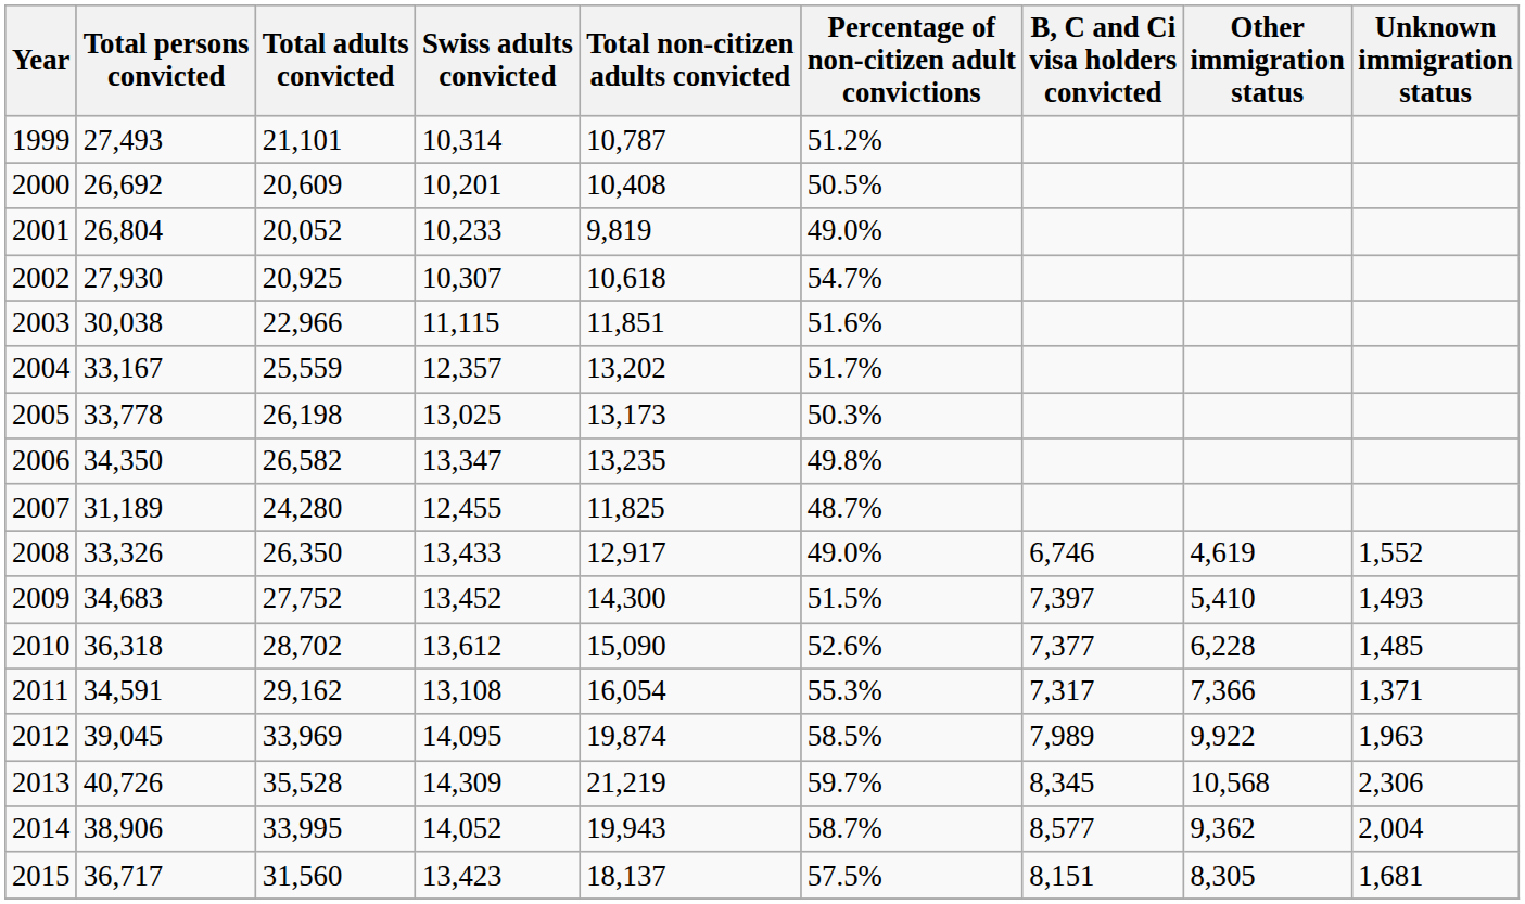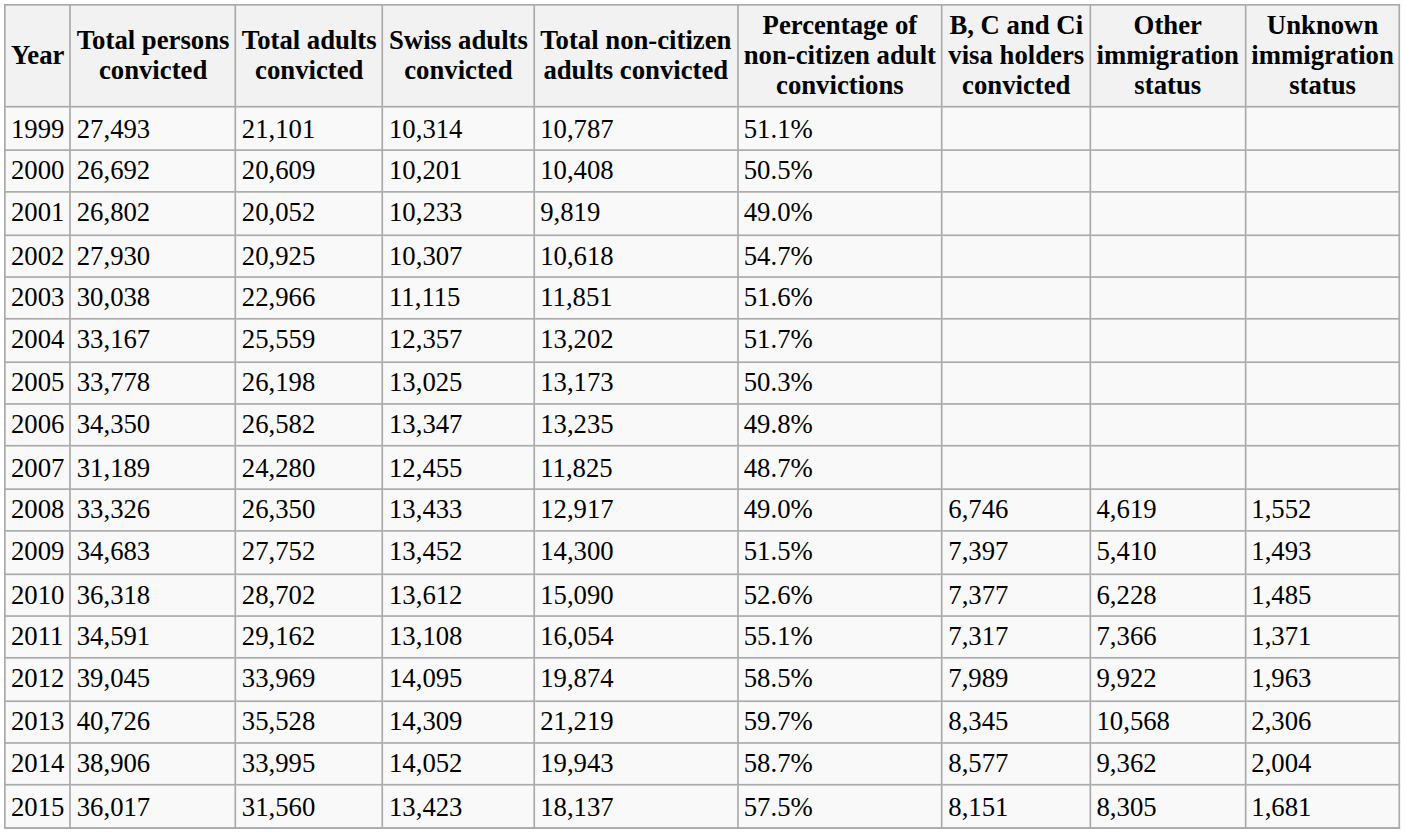1999 | Percentage of non-citizen adult convictions: 51.2% -> 51.1%
2001 | Total persons convicted: 26,804 -> 26,802
2011 | Percentage of non-citizen adult convictions: 55.3% -> 55.1%
2015 | Total persons convicted: 36,717 -> 36,017
